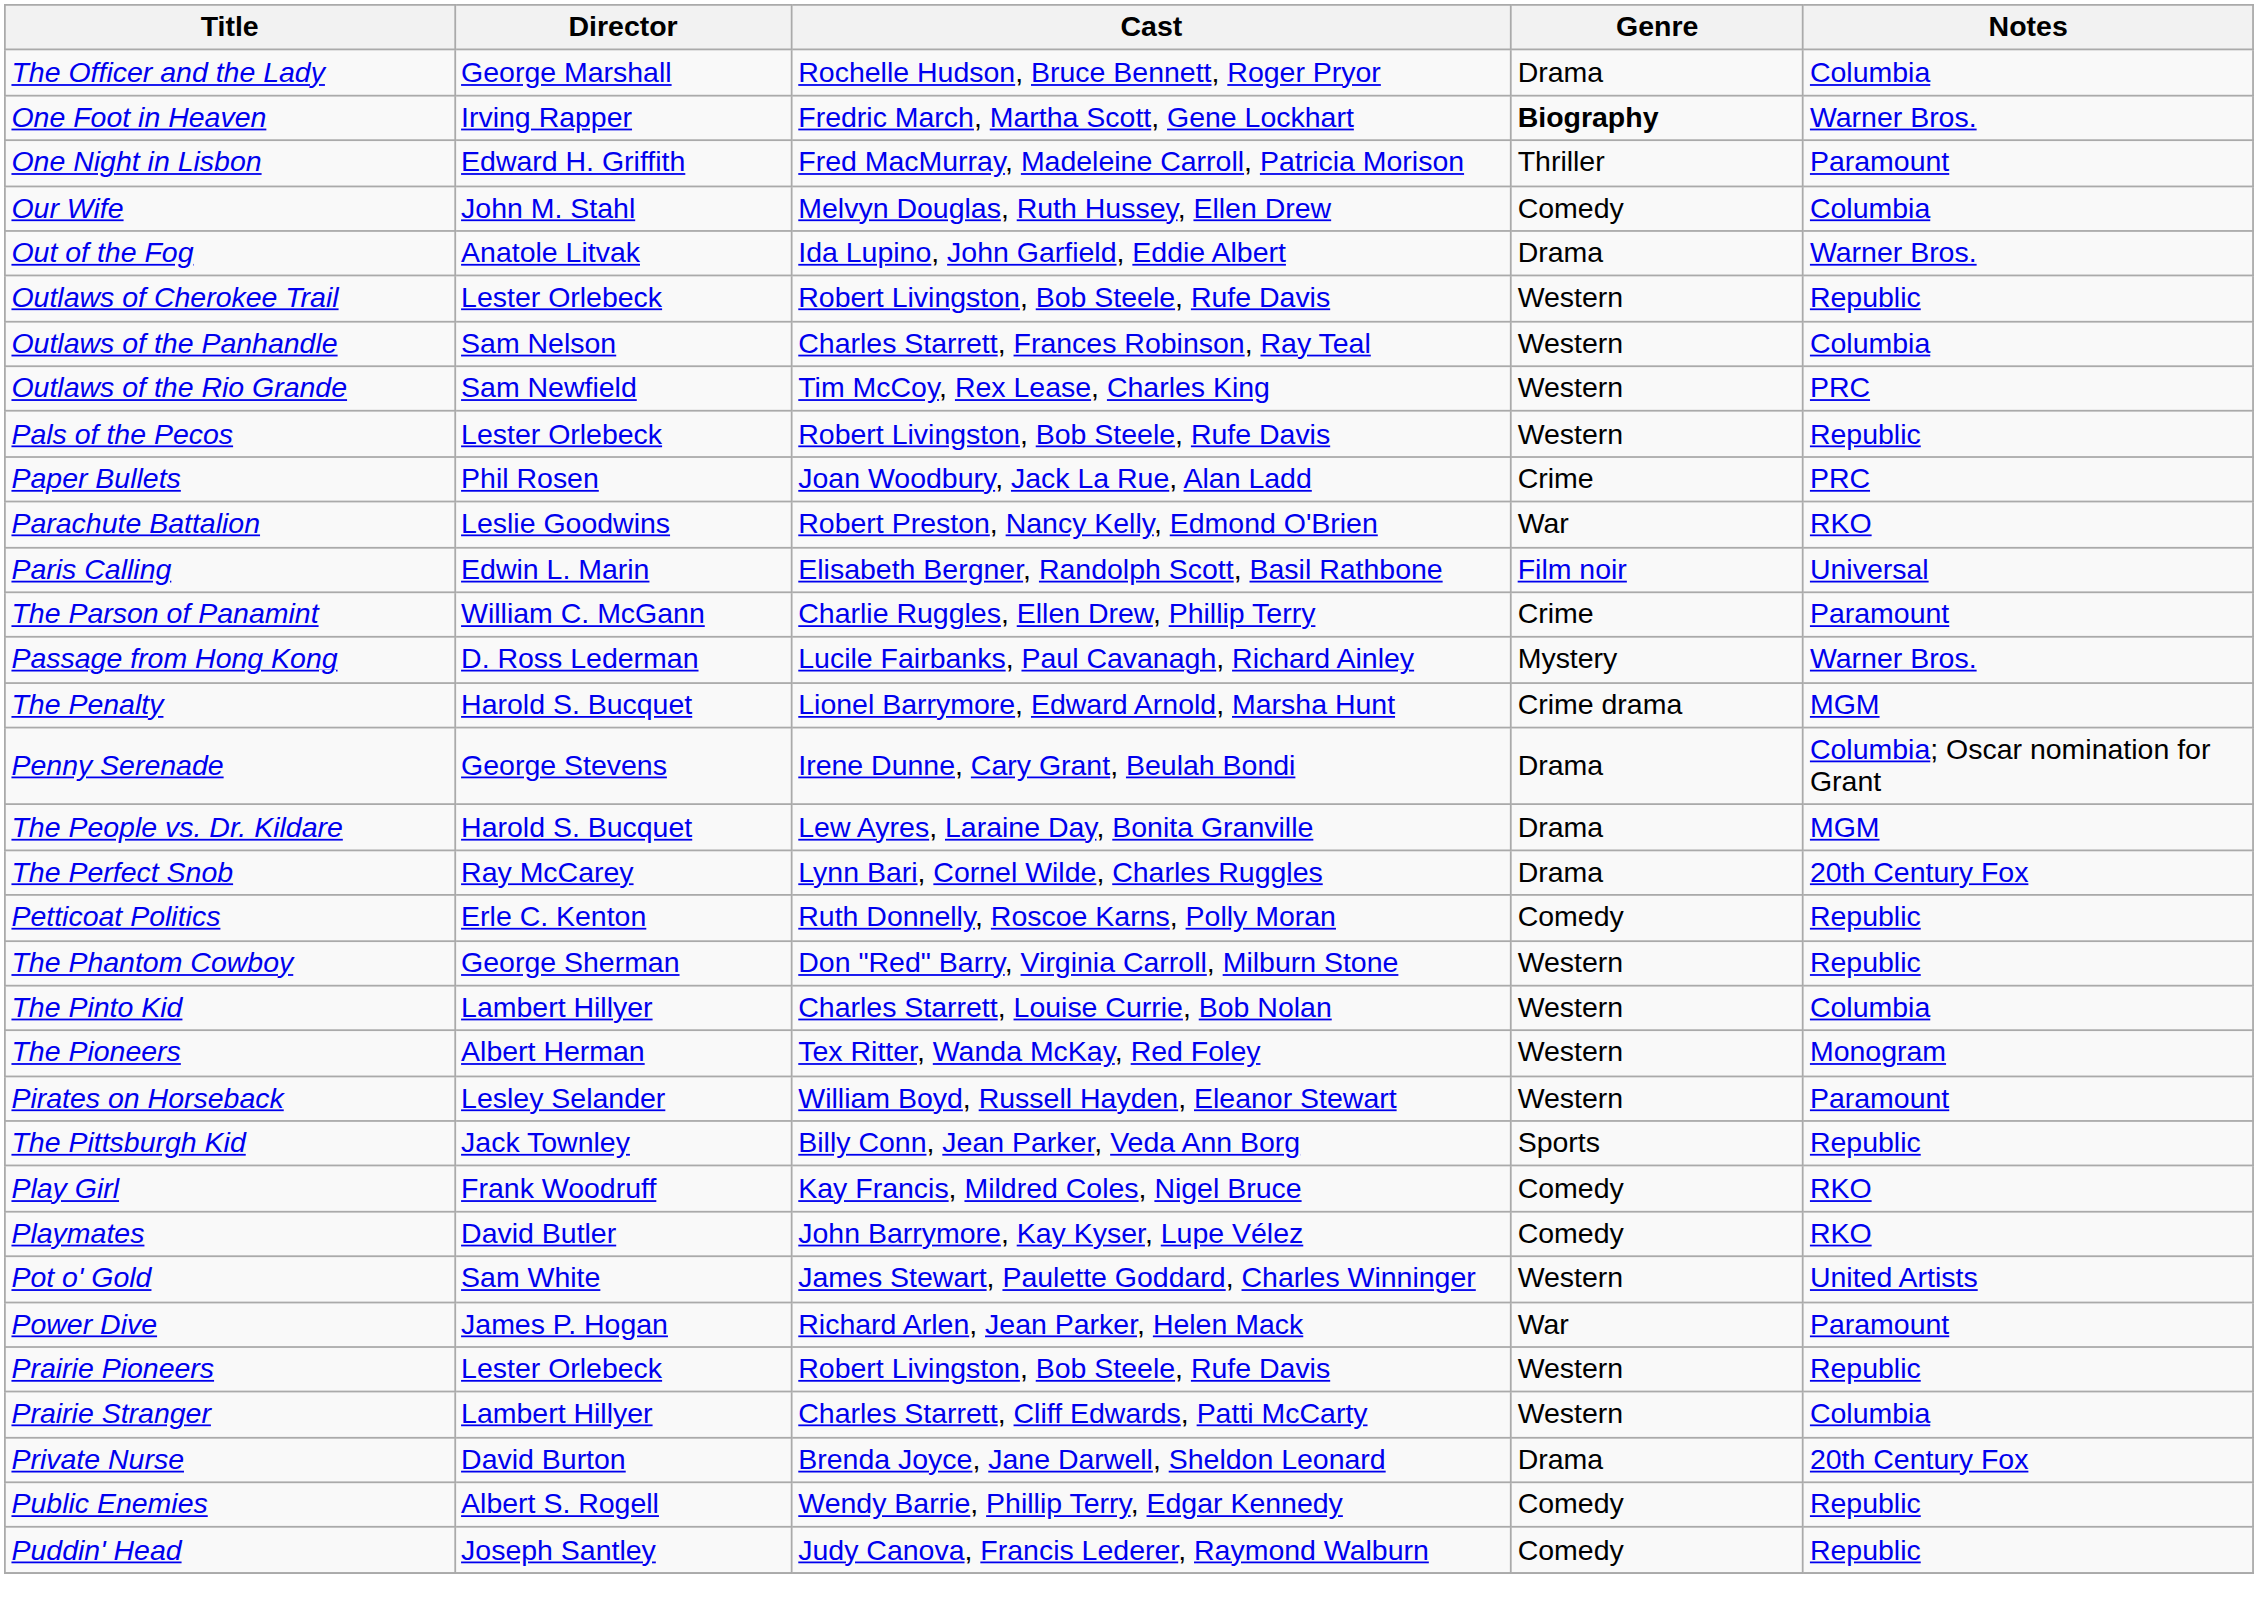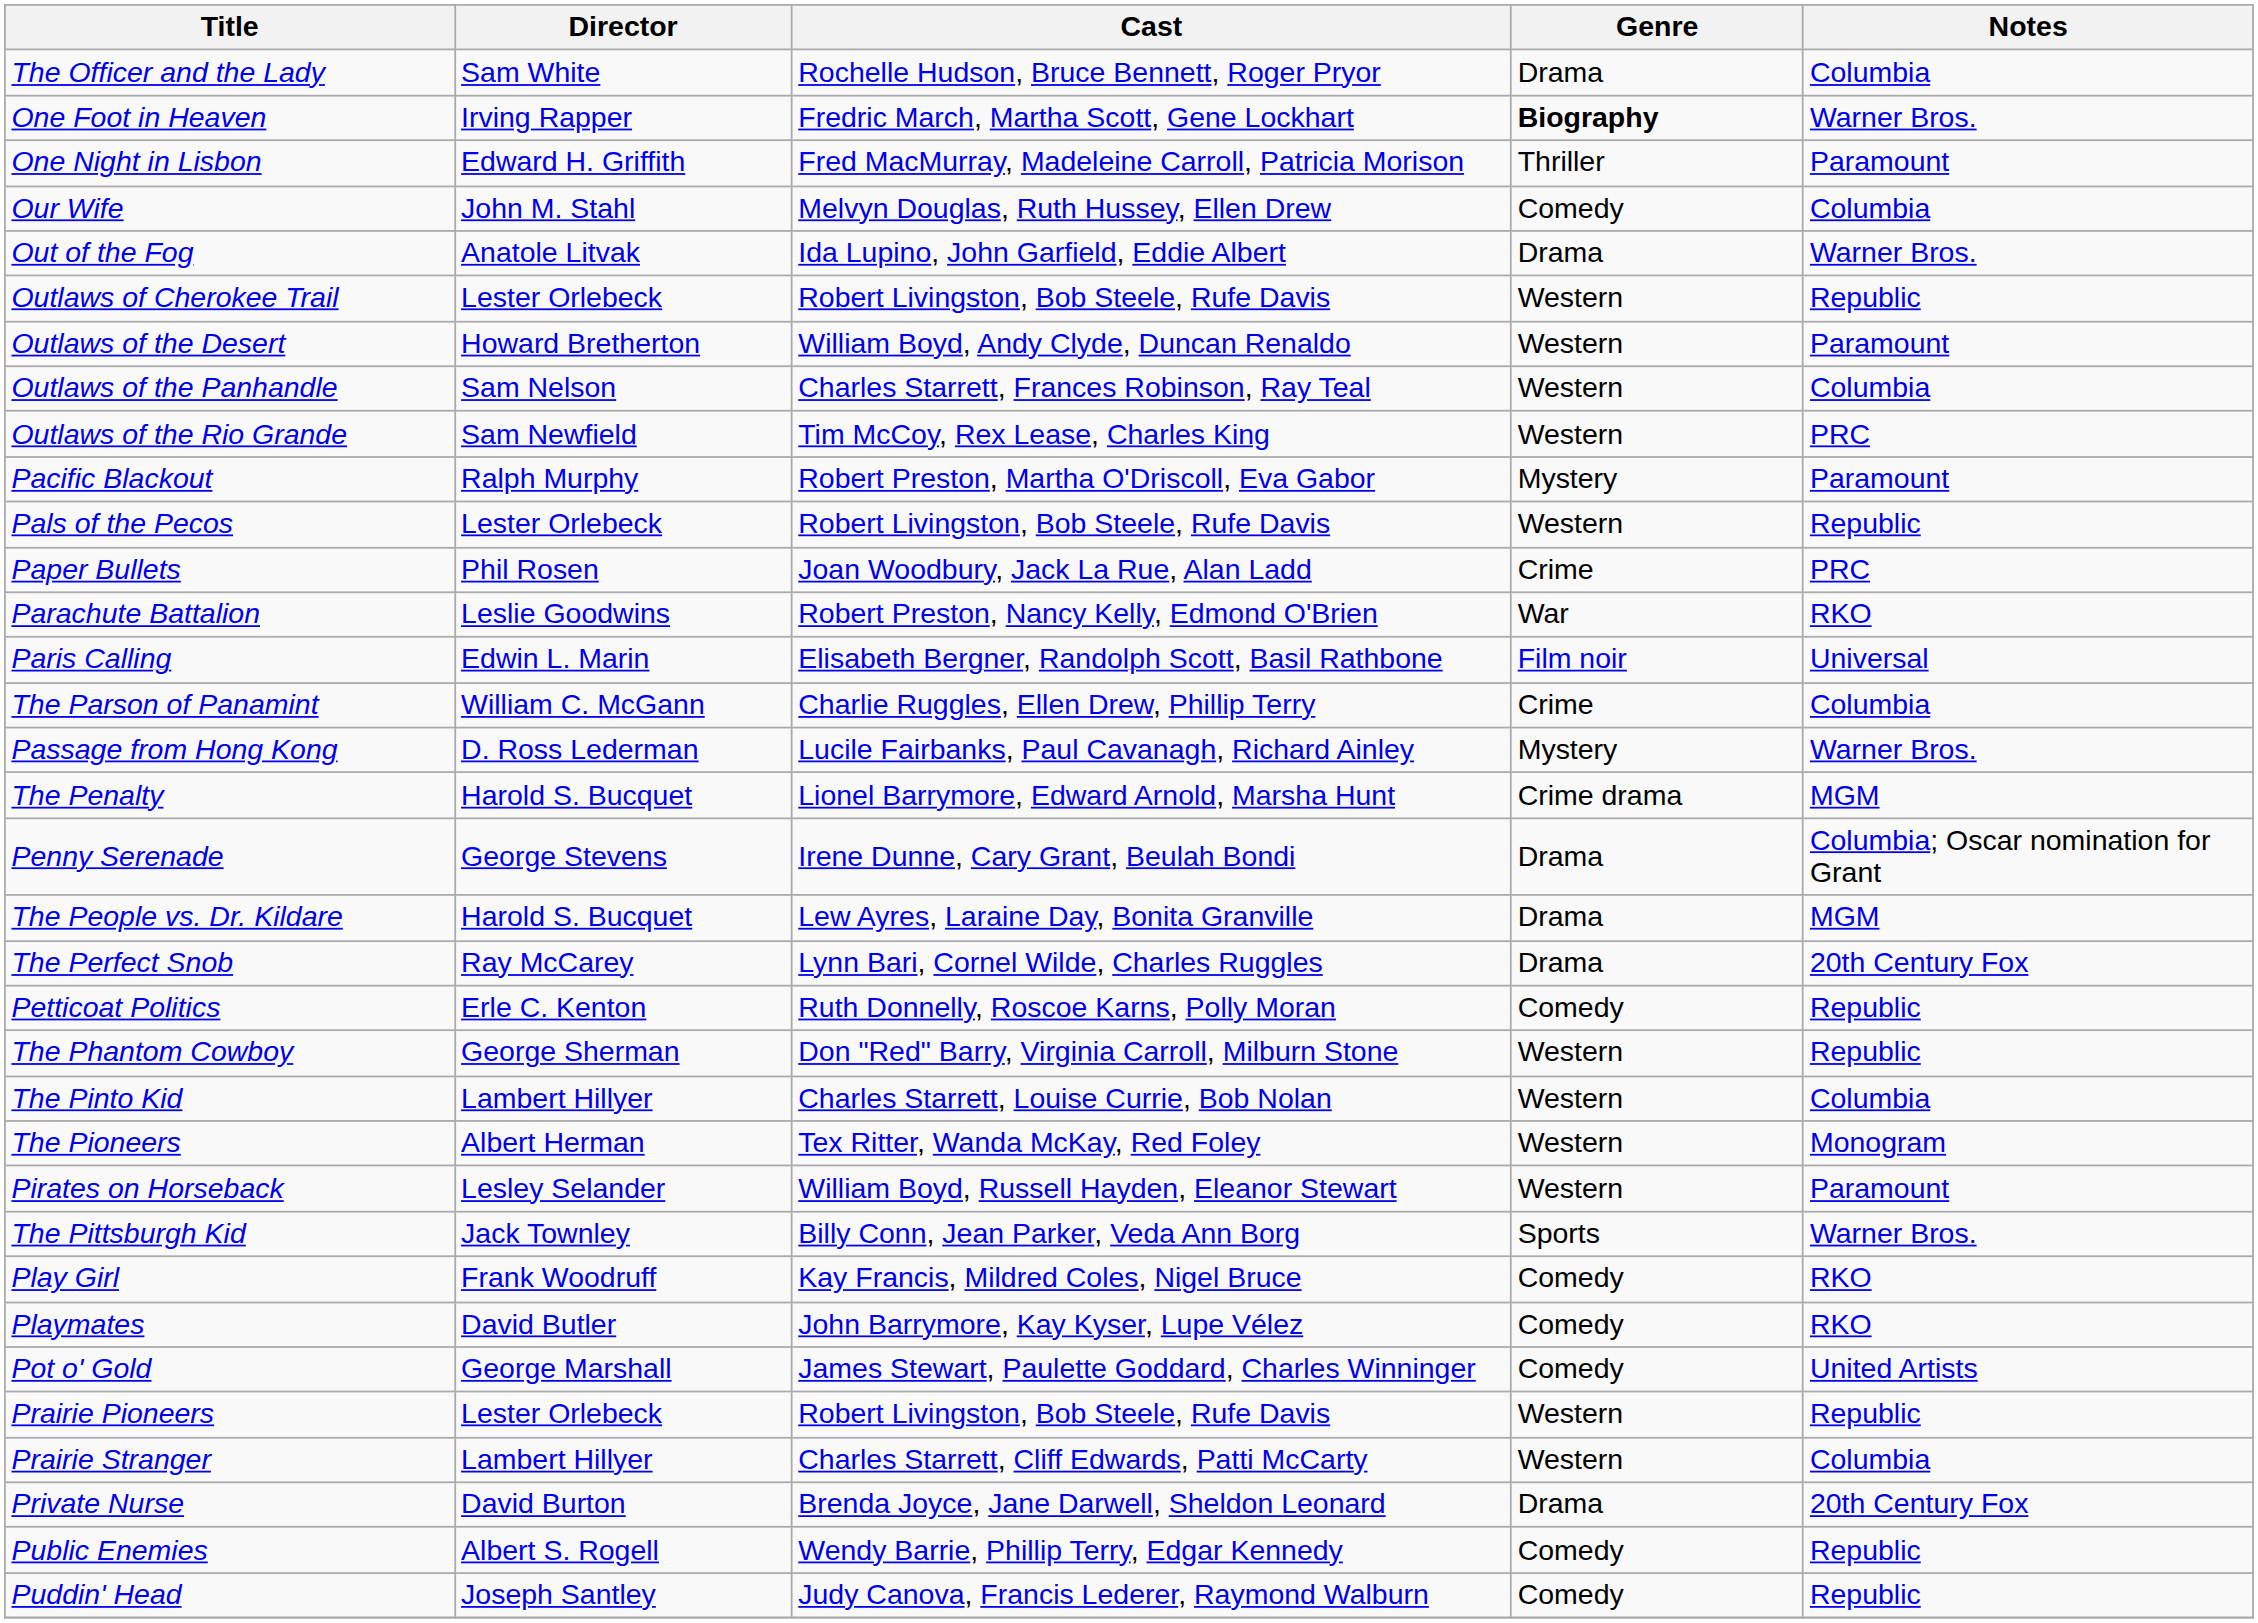The Officer and the Lady | Director: George Marshall -> Sam White
+ row: Outlaws of the Desert | Howard Bretherton | William Boyd, Andy Clyde, Duncan Renaldo | Western | Paramount
+ row: Pacific Blackout | Ralph Murphy | Robert Preston, Martha O'Driscoll, Eva Gabor | Mystery | Paramount
The Parson of Panamint | Notes: Paramount -> Columbia
The Pittsburgh Kid | Notes: Republic -> Warner Bros.
Pot o' Gold | Director: Sam White -> George Marshall
Pot o' Gold | Genre: Western -> Comedy
- row: Power Dive | James P. Hogan | Richard Arlen, Jean Parker, Helen Mack | War | Paramount
